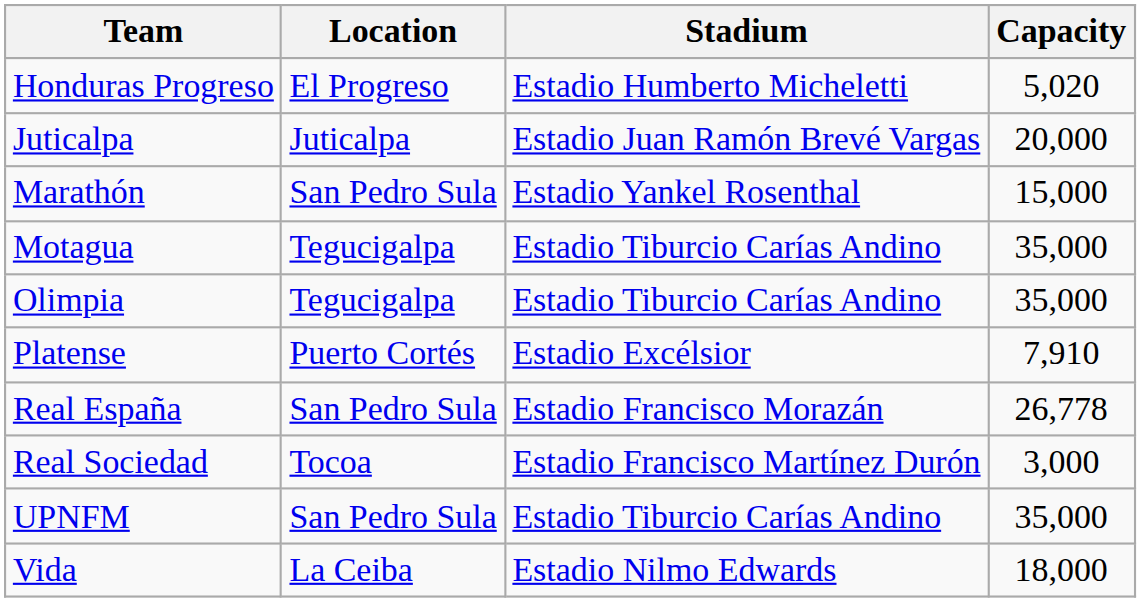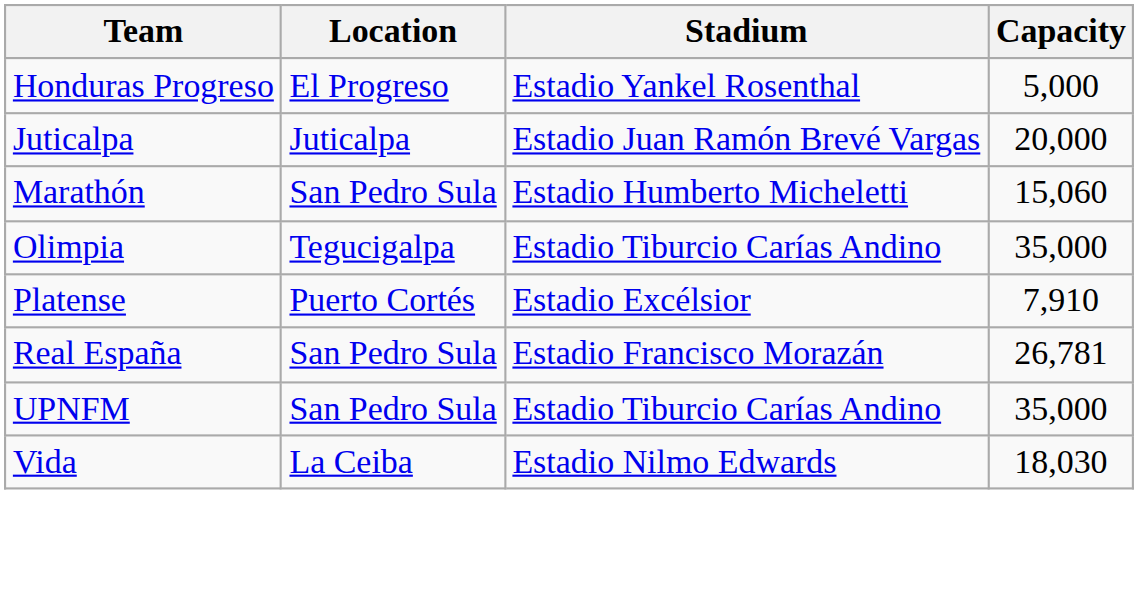Honduras Progreso | Stadium: Estadio Humberto Micheletti -> Estadio Yankel Rosenthal
Honduras Progreso | Capacity: 5,020 -> 5,000
Marathón | Stadium: Estadio Yankel Rosenthal -> Estadio Humberto Micheletti
Marathón | Capacity: 15,000 -> 15,060
- row: Motagua | Tegucigalpa | Estadio Tiburcio Carías Andino | 35,000
Real España | Capacity: 26,778 -> 26,781
- row: Real Sociedad | Tocoa | Estadio Francisco Martínez Durón | 3,000
Vida | Capacity: 18,000 -> 18,030
